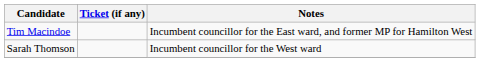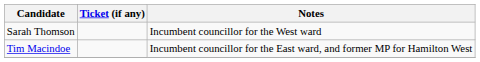rows swapped: Tim Macindoe <-> Sarah Thomson
